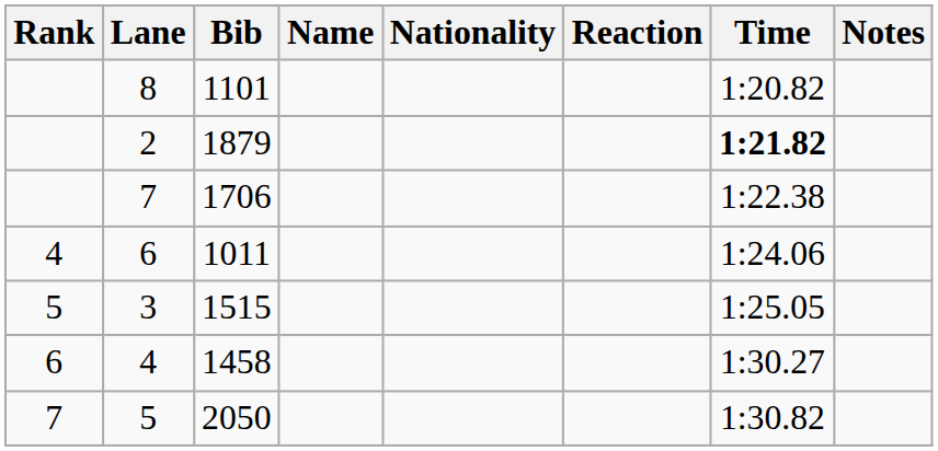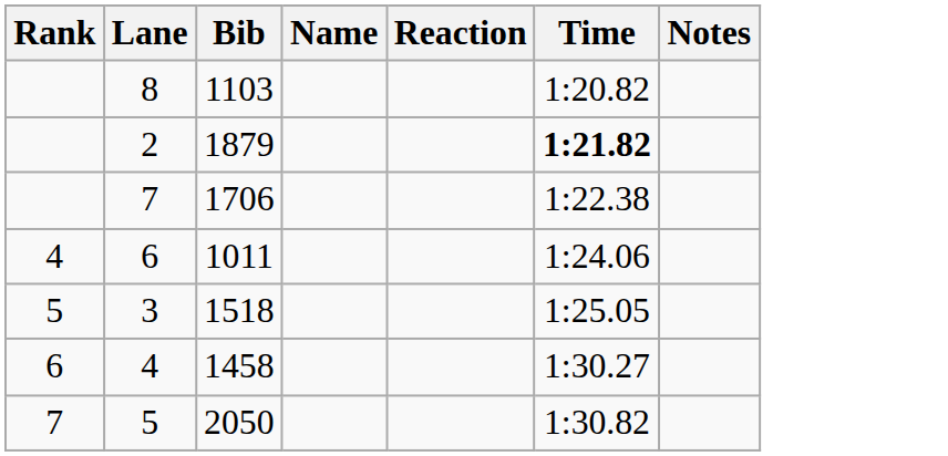- column: Nationality
8 | Bib: 1101 -> 1103
3 | Bib: 1515 -> 1518
